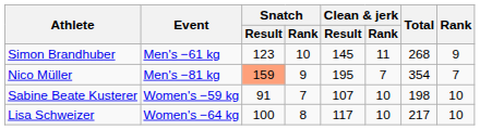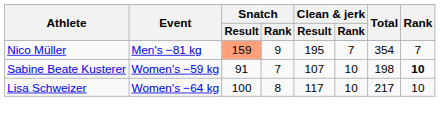- row: Simon Brandhuber | Men's −61 kg | 123 | 10 | 145 | 11 | 268 | 9
Sabine Beate Kusterer | Rank: normal -> bold
